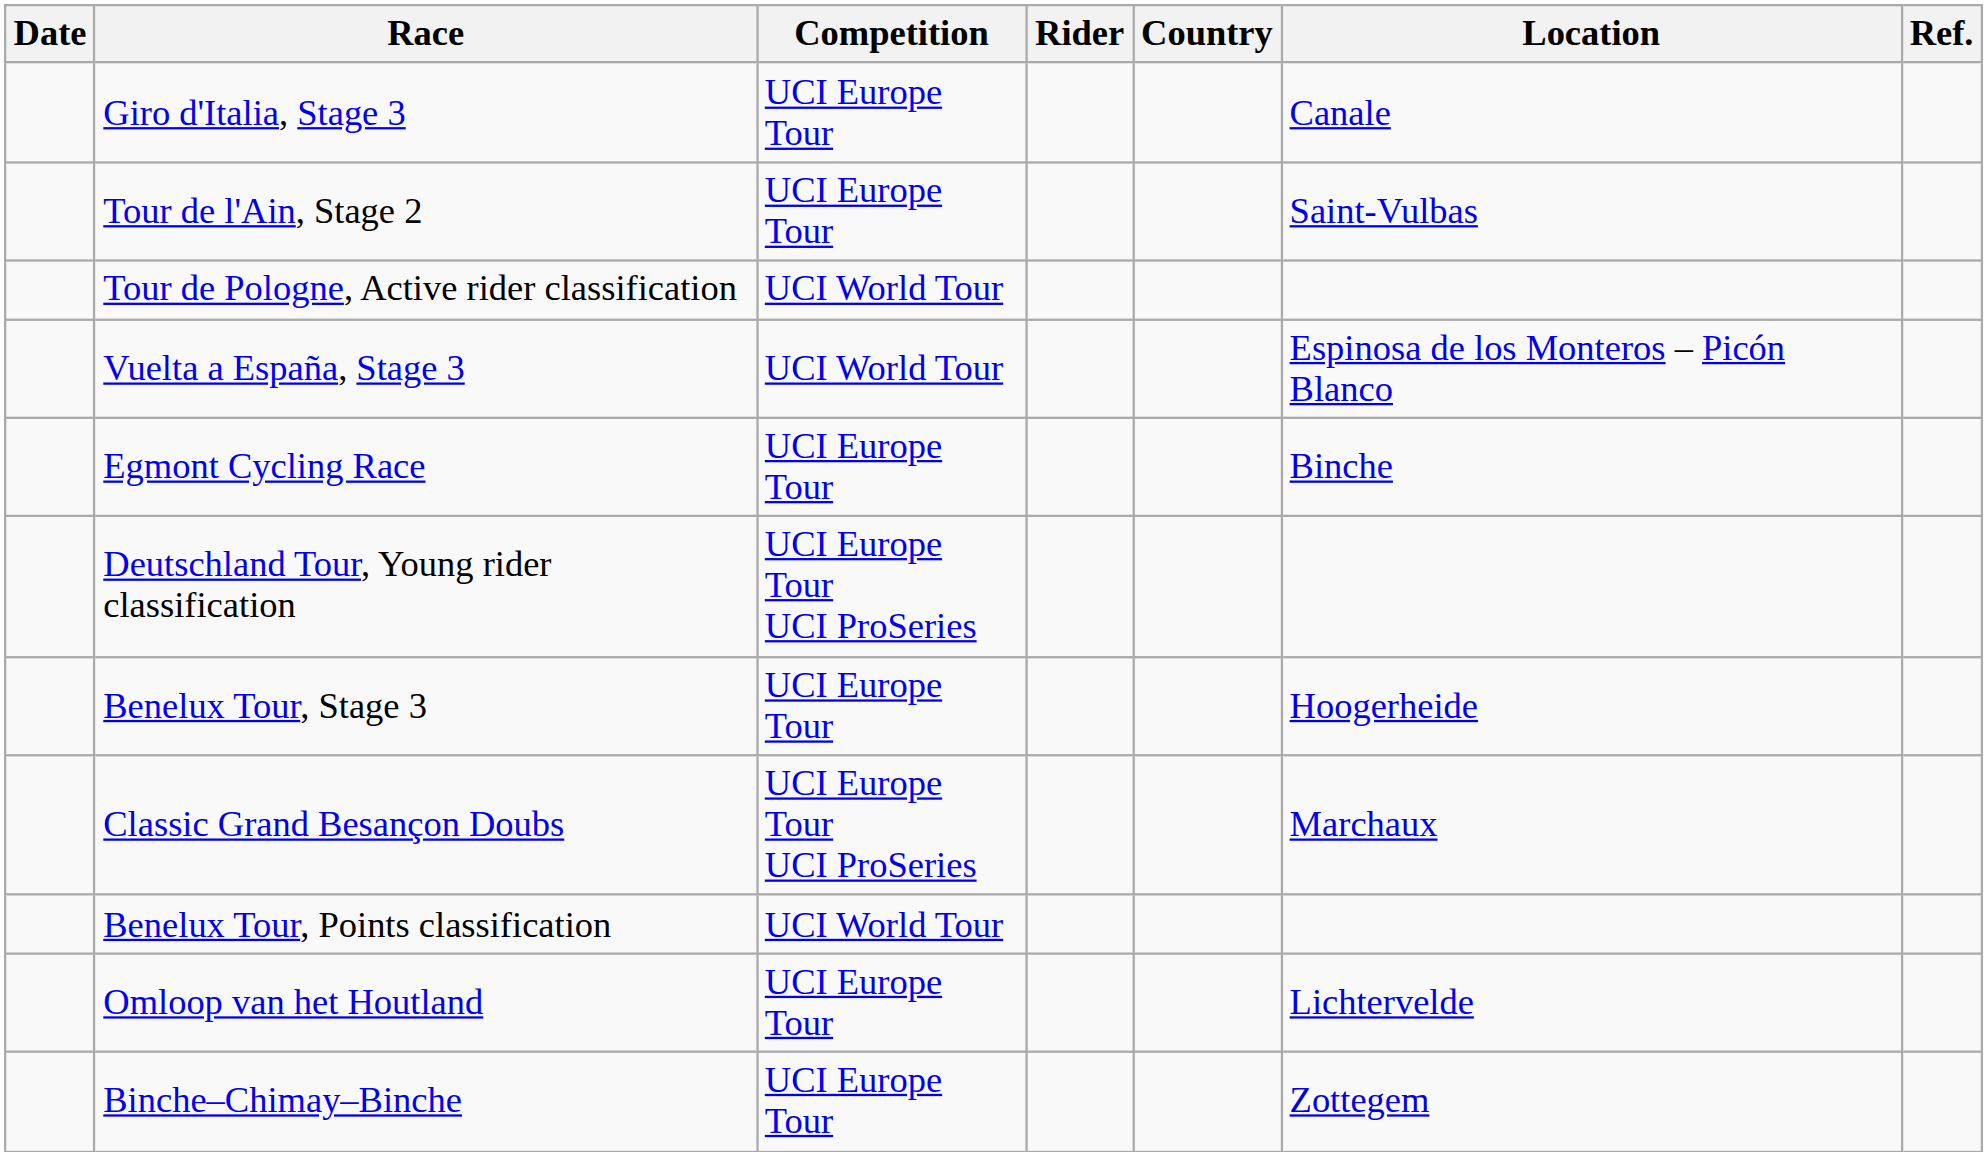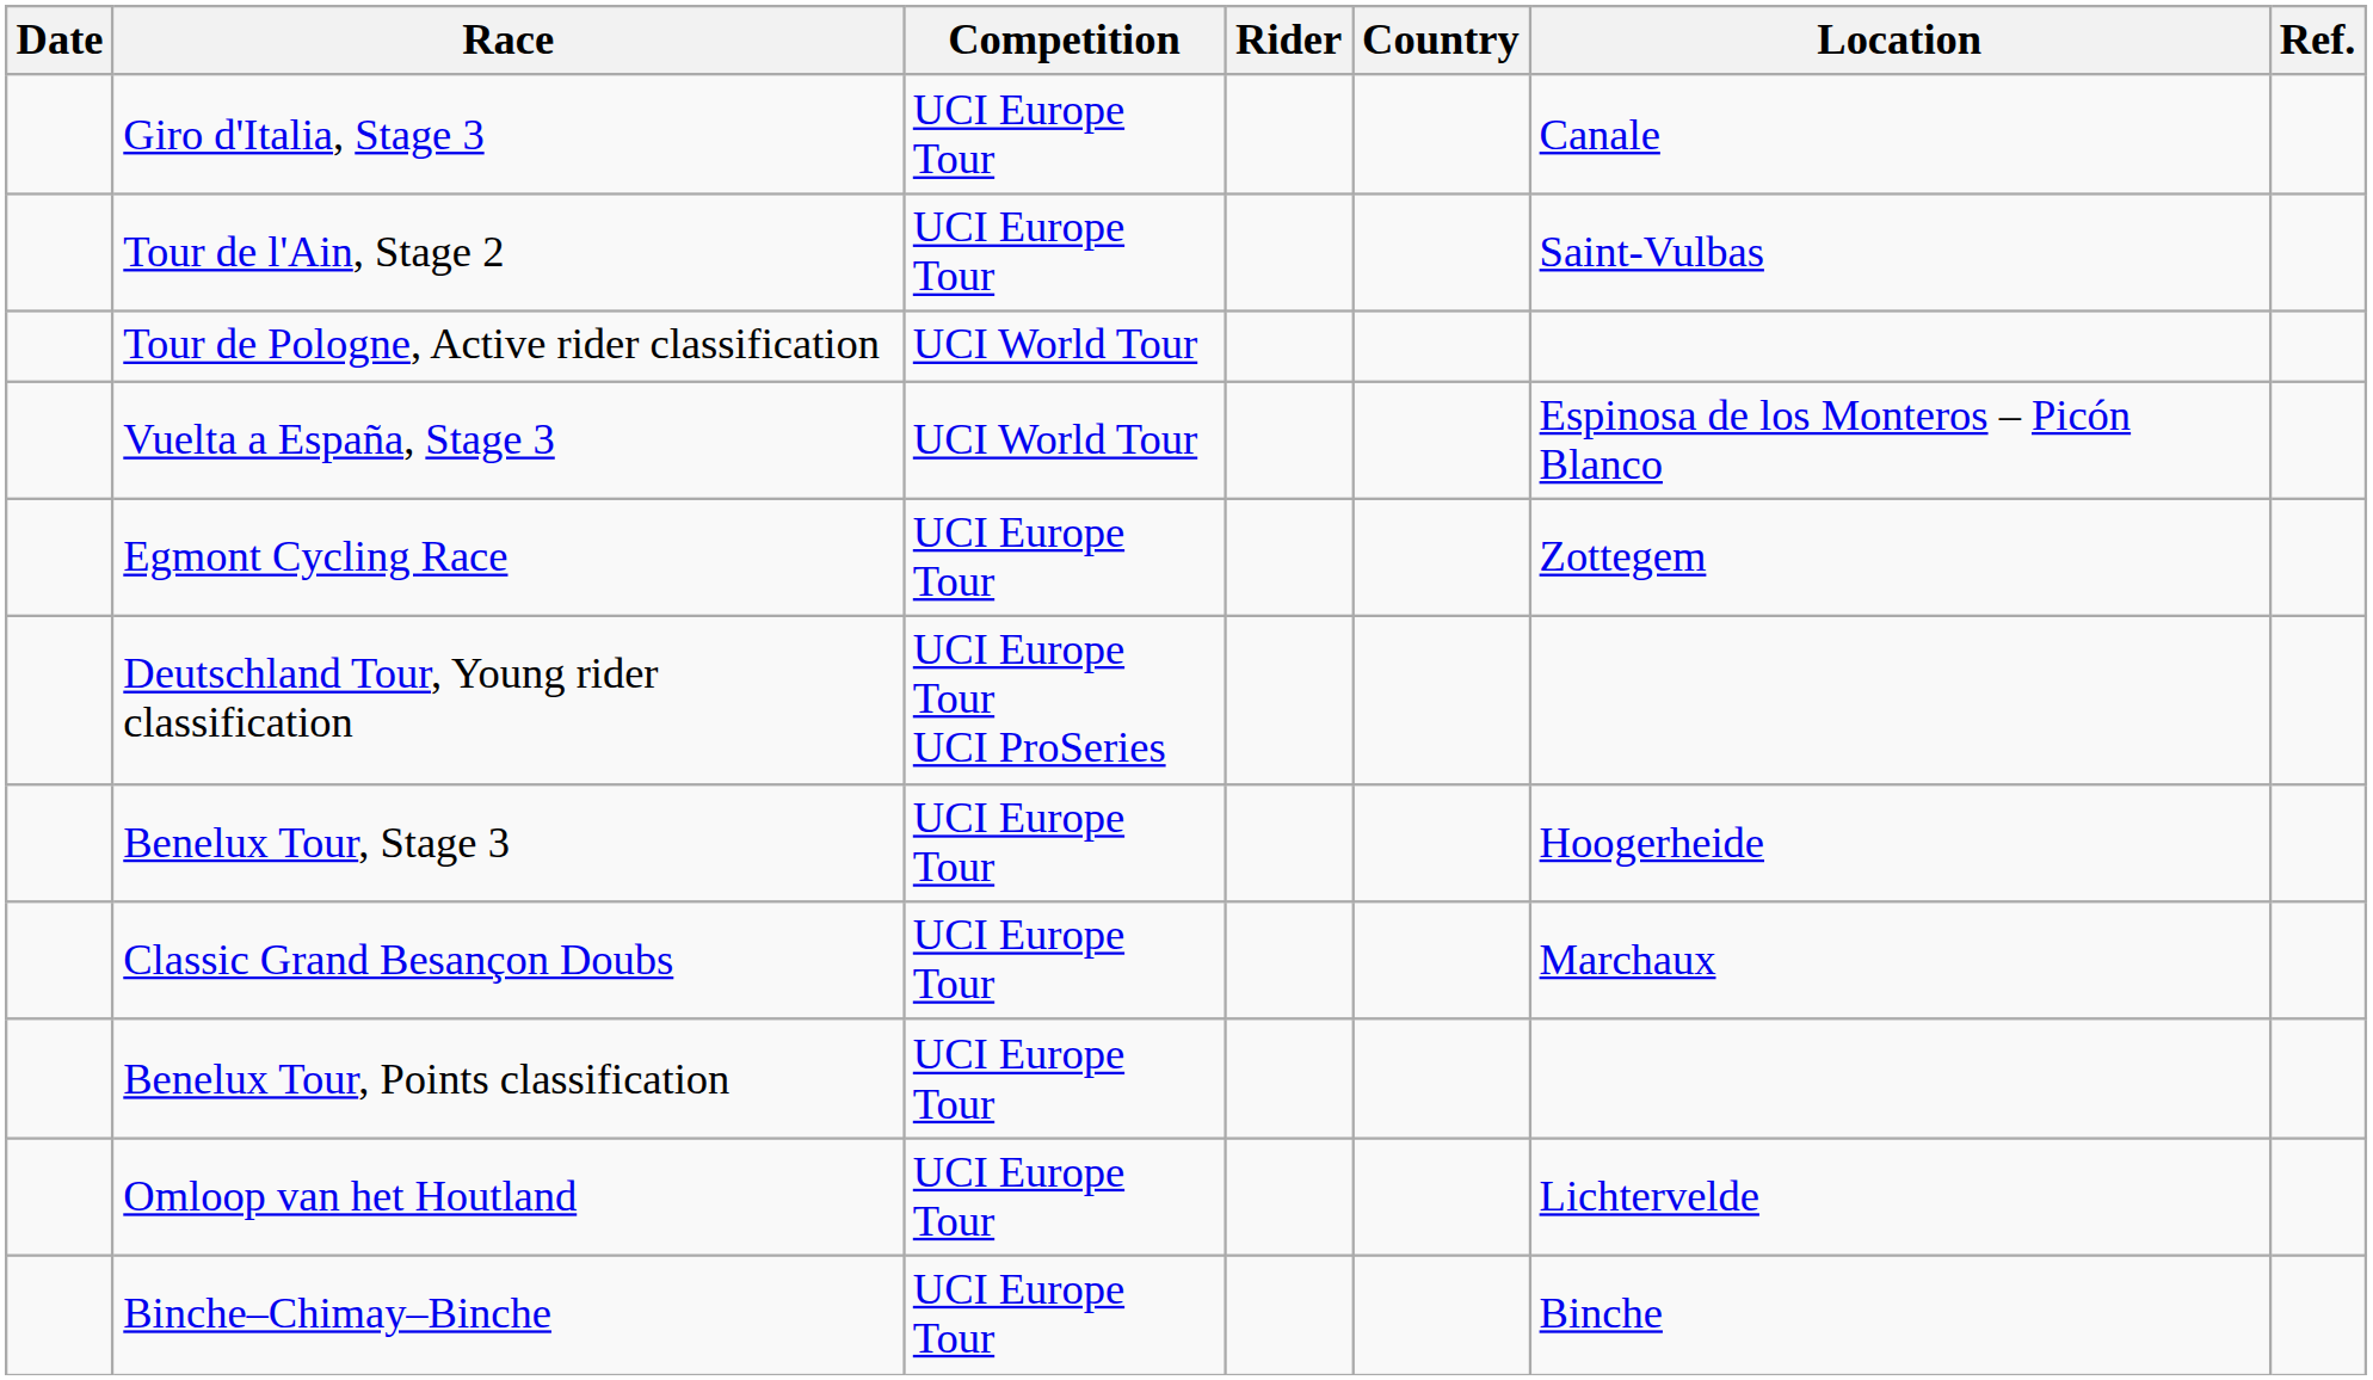Egmont Cycling Race | Location: Binche -> Zottegem
Classic Grand Besançon Doubs | Competition: UCI Europe Tour UCI ProSeries -> UCI Europe Tour
Benelux Tour, Points classification | Competition: UCI World Tour -> UCI Europe Tour
Binche–Chimay–Binche | Location: Zottegem -> Binche
